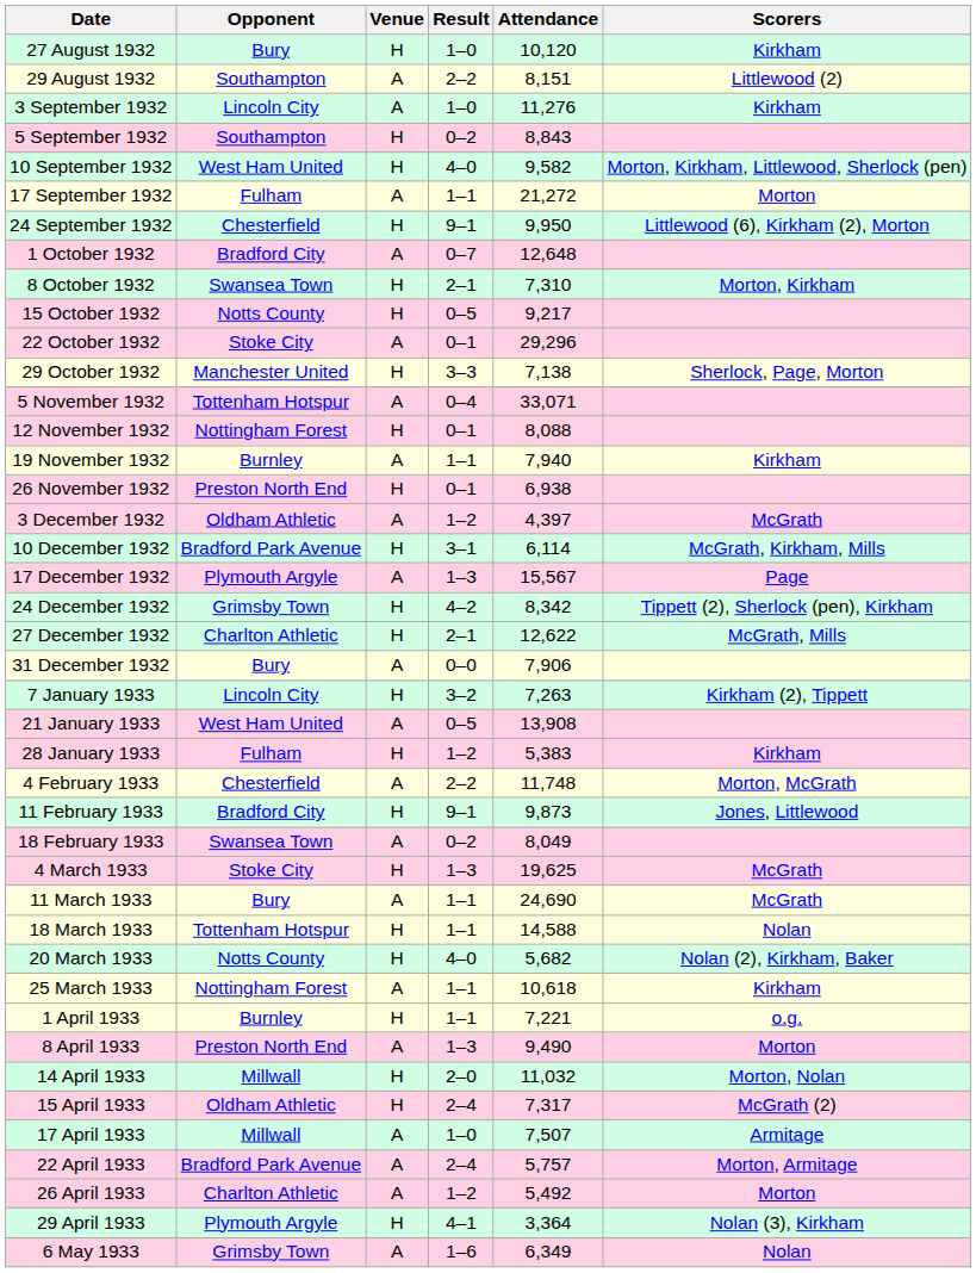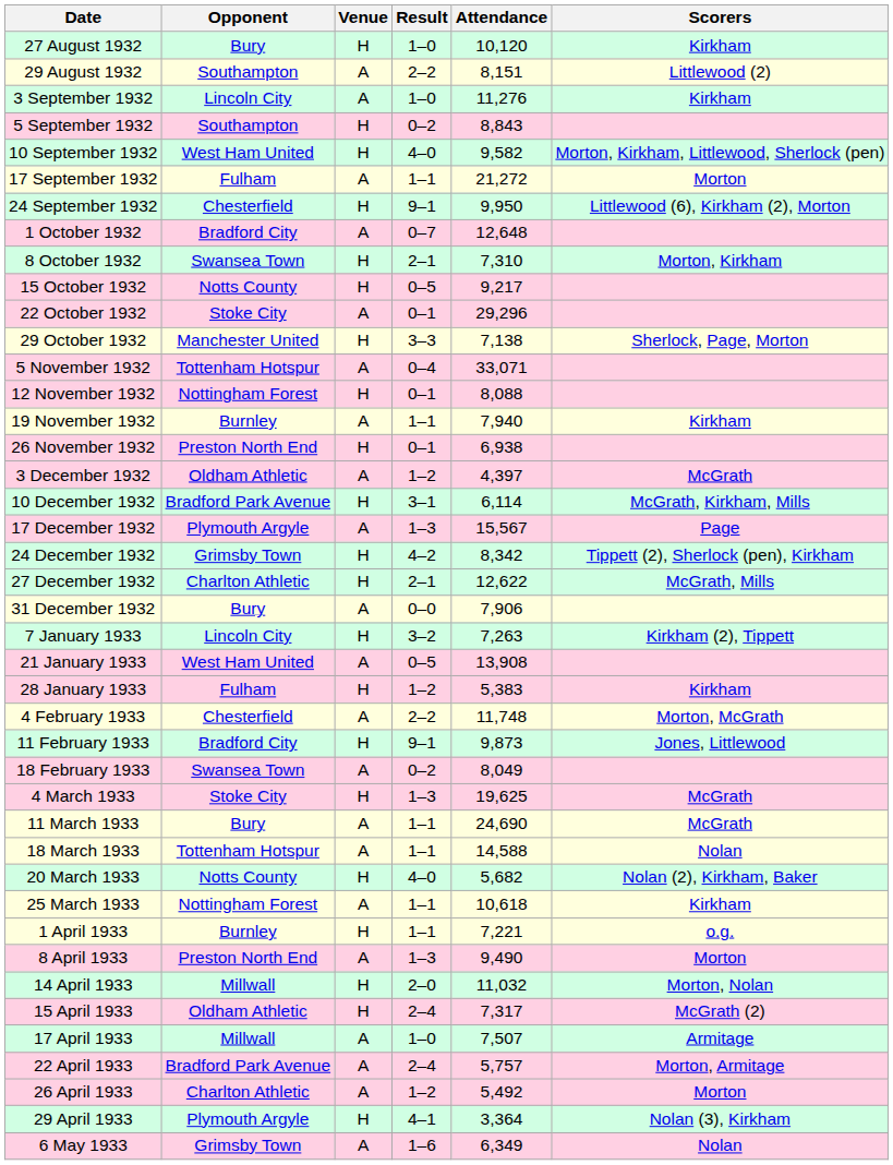18 March 1933 | Venue: H -> A
